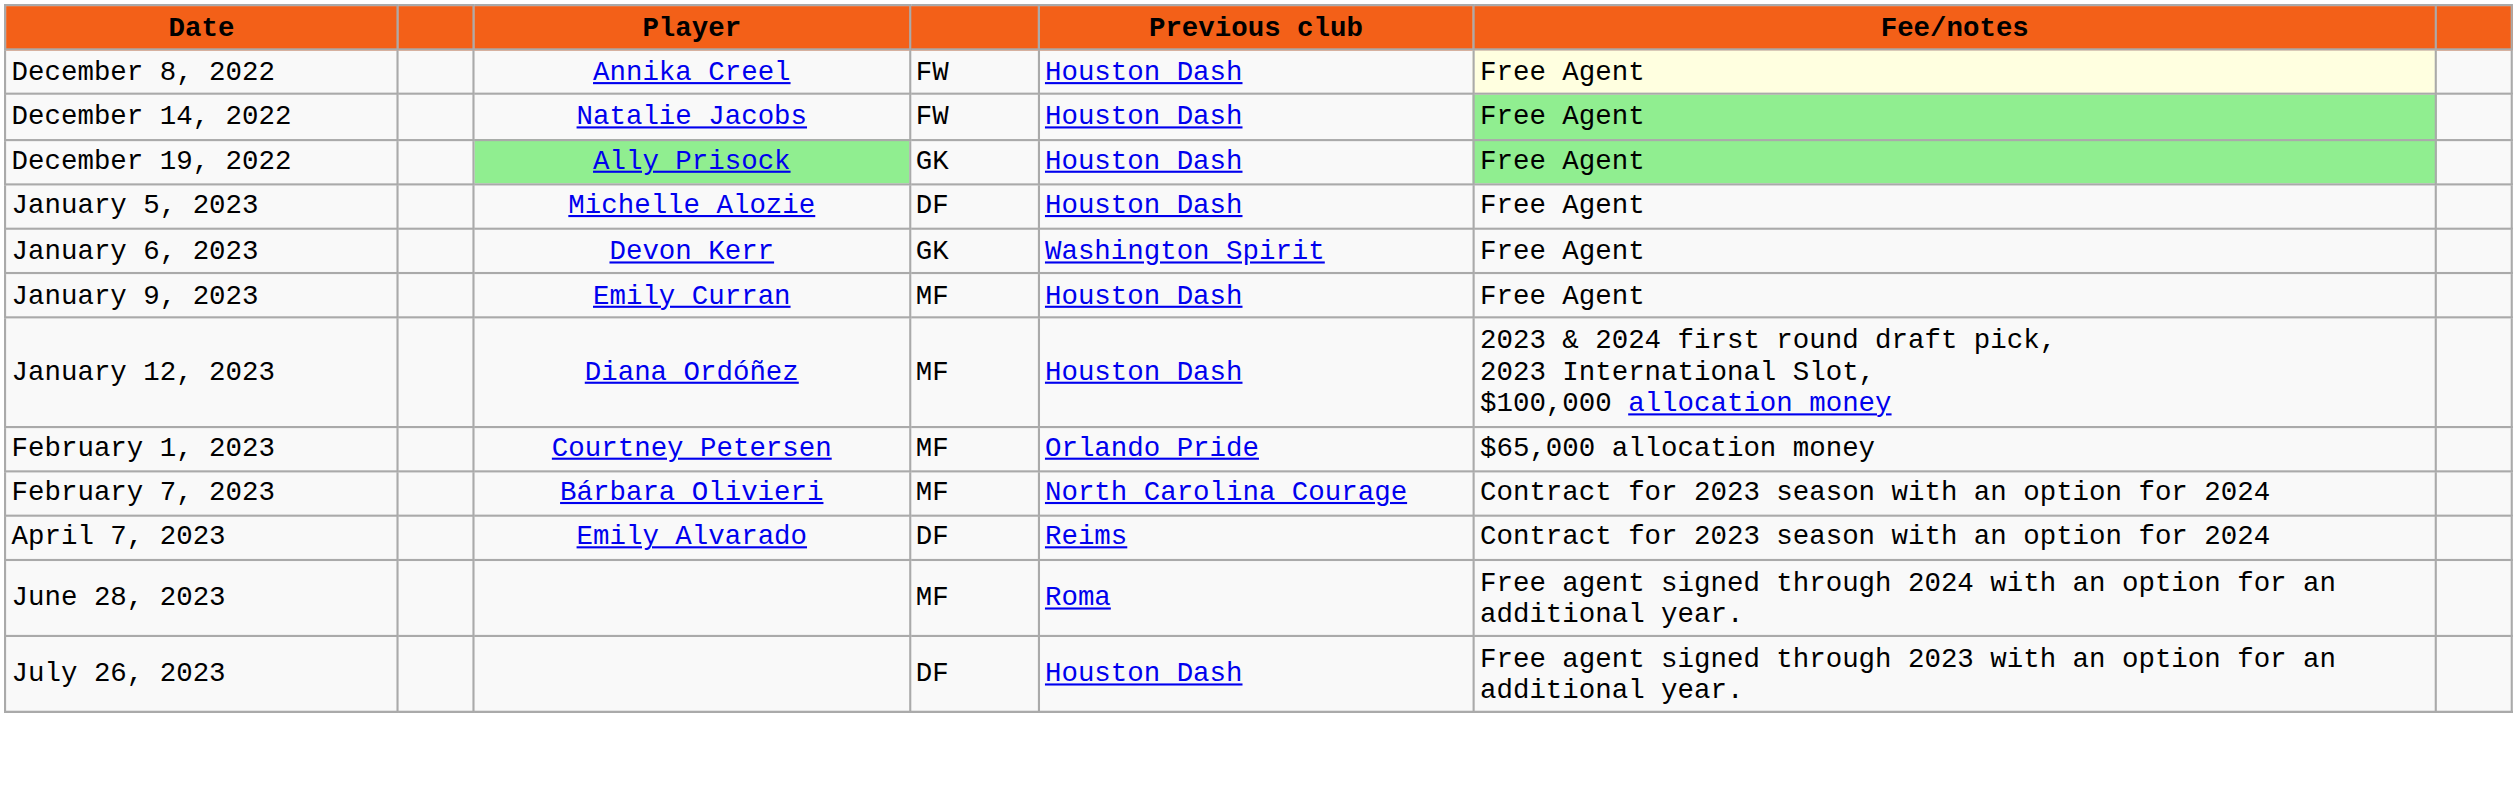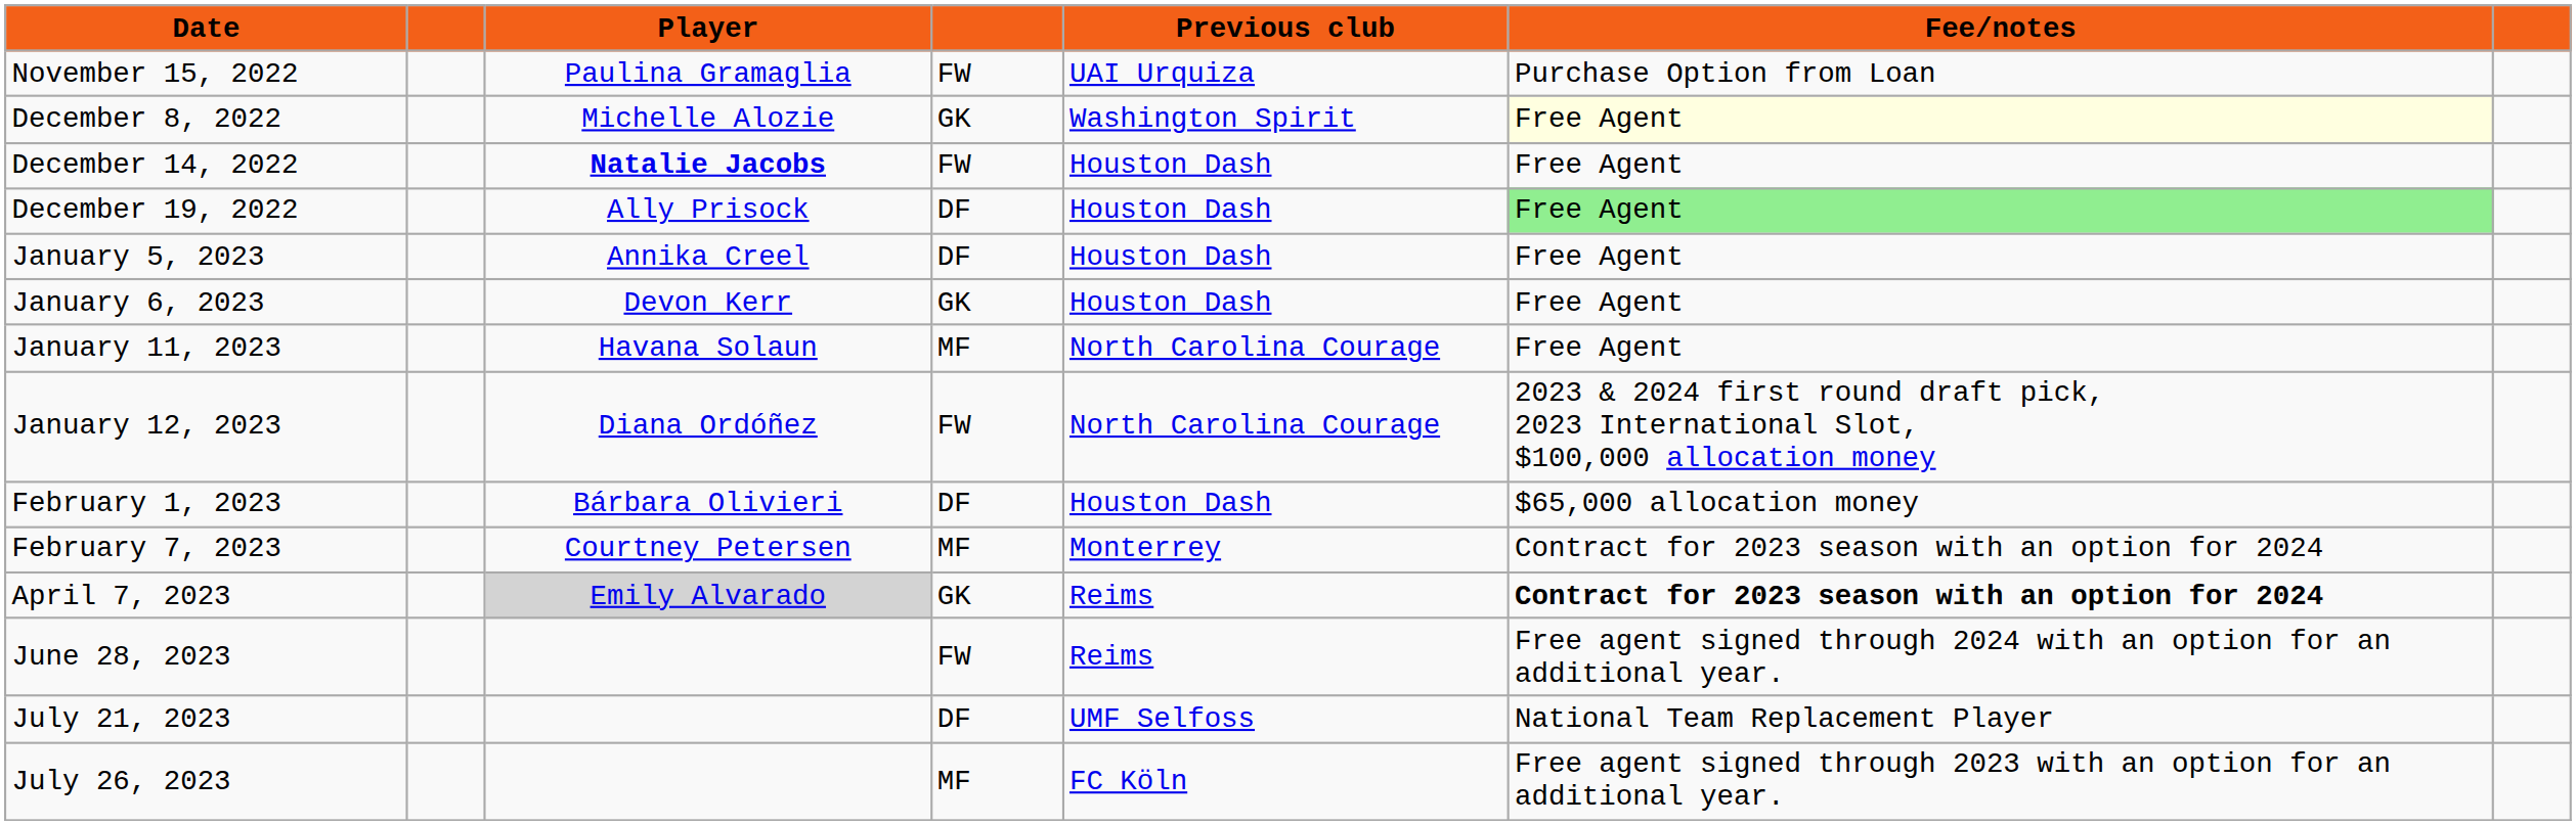+ row: November 15, 2022 | Paulina Gramaglia | FW | UAI Urquiza | Purchase Option from Loan
December 8, 2022 | Player: Annika Creel -> Michelle Alozie
December 8, 2022 | column 4: FW -> GK
December 8, 2022 | Previous club: Houston Dash -> Washington Spirit
December 14, 2022 | Player: normal -> bold
December 14, 2022 | Fee/notes: lightgreen background -> no background
December 19, 2022 | Player: lightgreen background -> no background
December 19, 2022 | column 4: GK -> DF
January 5, 2023 | Player: Michelle Alozie -> Annika Creel
January 6, 2023 | Previous club: Washington Spirit -> Houston Dash
- row: January 9, 2023 | Emily Curran | MF | Houston Dash | Free Agent
+ row: January 11, 2023 | Havana Solaun | MF | North Carolina Courage | Free Agent
January 12, 2023 | column 4: MF -> FW
January 12, 2023 | Previous club: Houston Dash -> North Carolina Courage
February 1, 2023 | Player: Courtney Petersen -> Bárbara Olivieri
February 1, 2023 | column 4: MF -> DF
February 1, 2023 | Previous club: Orlando Pride -> Houston Dash
February 7, 2023 | Player: Bárbara Olivieri -> Courtney Petersen
February 7, 2023 | Previous club: North Carolina Courage -> Monterrey
April 7, 2023 | Player: no background -> lightgrey background
April 7, 2023 | column 4: DF -> GK
April 7, 2023 | Fee/notes: normal -> bold
June 28, 2023 | column 4: MF -> FW
June 28, 2023 | Previous club: Roma -> Reims
+ row: July 21, 2023 | DF | UMF Selfoss | National Team Replacement Player
July 26, 2023 | column 4: DF -> MF
July 26, 2023 | Previous club: Houston Dash -> FC Köln
